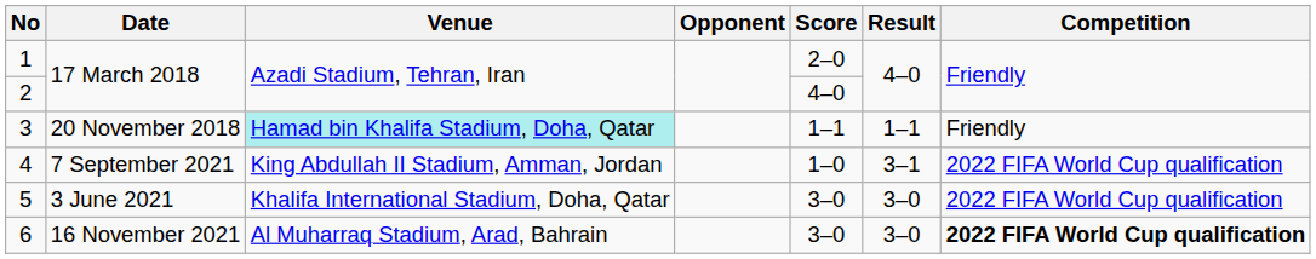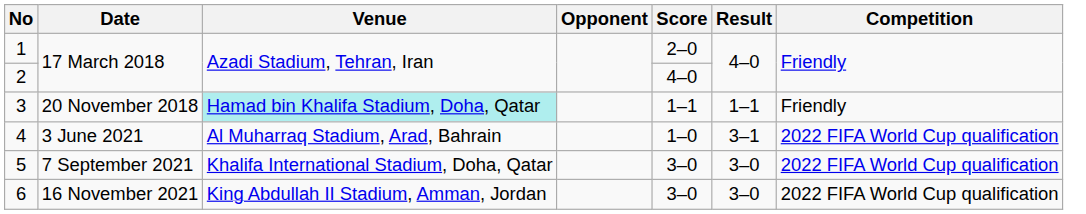4 | Date: 7 September 2021 -> 3 June 2021
4 | Venue: King Abdullah II Stadium, Amman, Jordan -> Al Muharraq Stadium, Arad, Bahrain
5 | Date: 3 June 2021 -> 7 September 2021
6 | Venue: Al Muharraq Stadium, Arad, Bahrain -> King Abdullah II Stadium, Amman, Jordan
6 | Competition: bold -> normal
